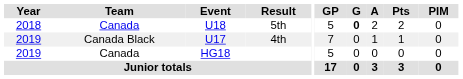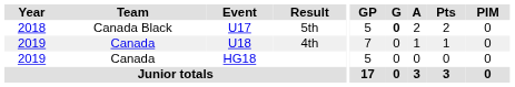5th | Team: Canada -> Canada Black
5th | Event: U18 -> U17
4th | Team: Canada Black -> Canada
4th | Event: U17 -> U18
